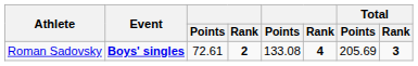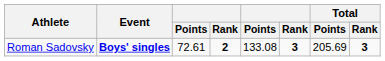Roman Sadovsky | column 6: 4 -> 3
